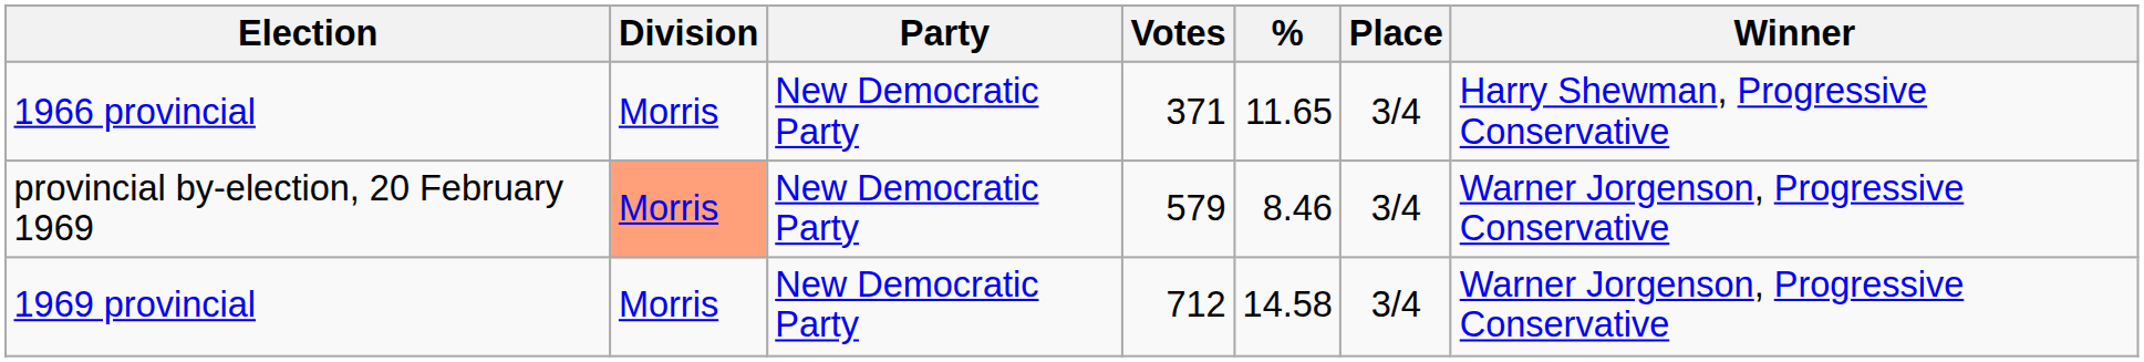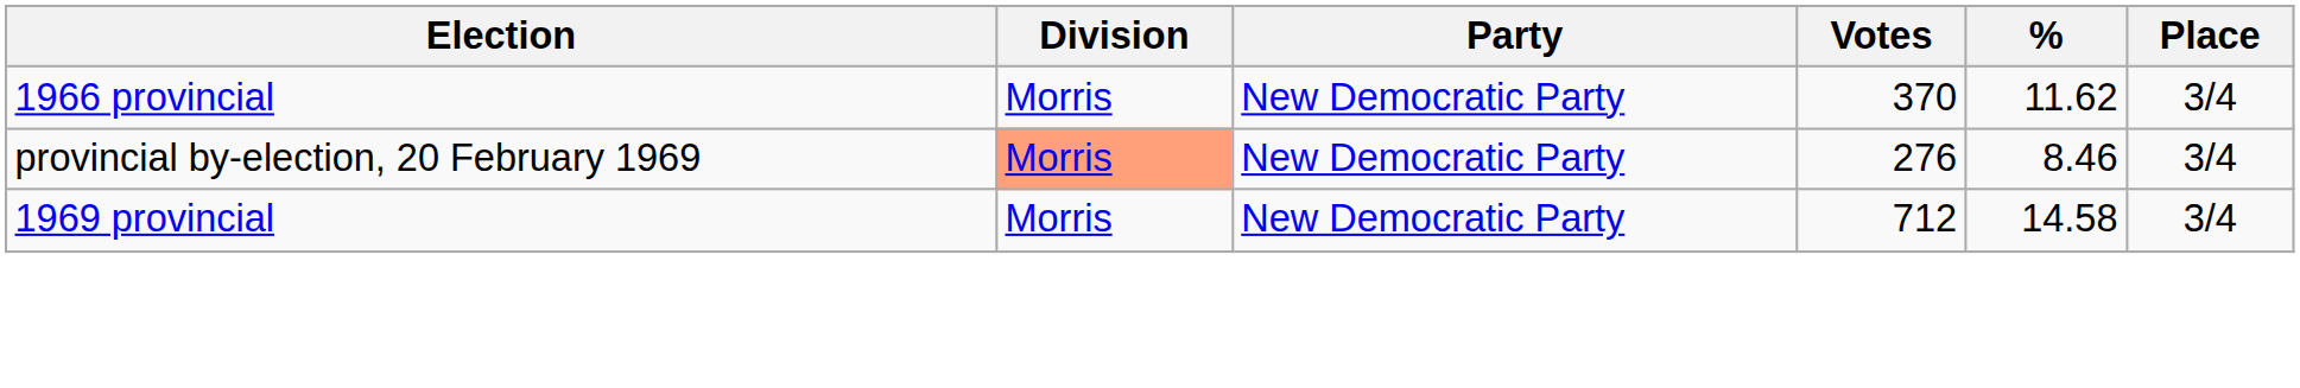- column: Winner | Harry Shewman, Progressive Conservative | Warner Jorgenson, Progressive Conservative | Warner Jorgenson, Progressive Conservative
1966 provincial | Votes: 371 -> 370
1966 provincial | %: 11.65 -> 11.62
provincial by-election, 20 February 1969 | Votes: 579 -> 276
